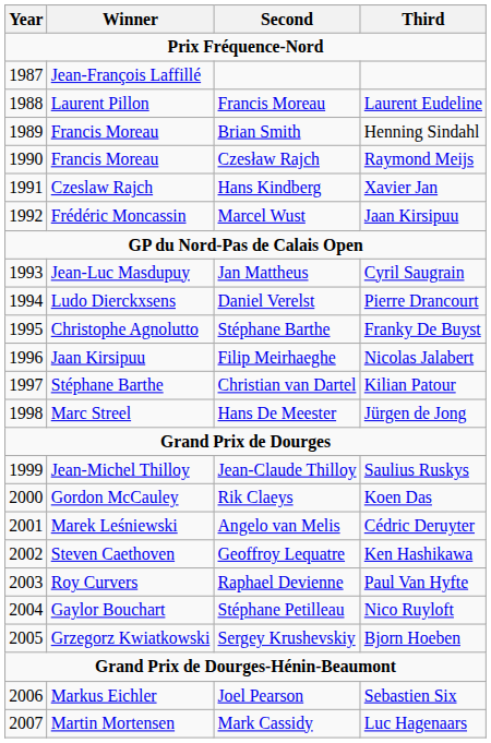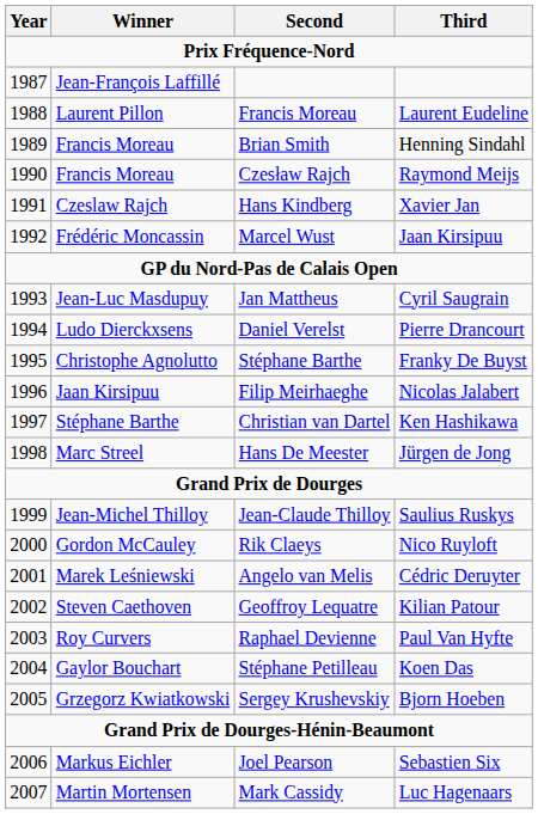Christian van Dartel | Third: Kilian Patour -> Ken Hashikawa
Rik Claeys | Third: Koen Das -> Nico Ruyloft
Geoffroy Lequatre | Third: Ken Hashikawa -> Kilian Patour
Stéphane Petilleau | Third: Nico Ruyloft -> Koen Das
